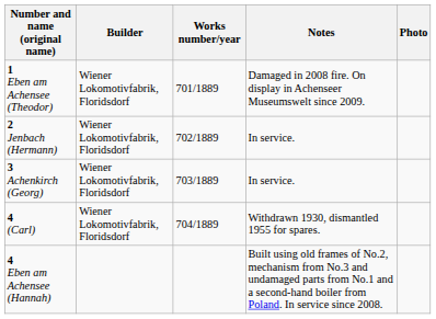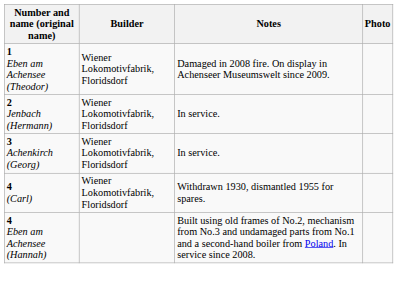- column: Works number/year | 701/1889 | 702/1889 | 703/1889 | 704/1889
